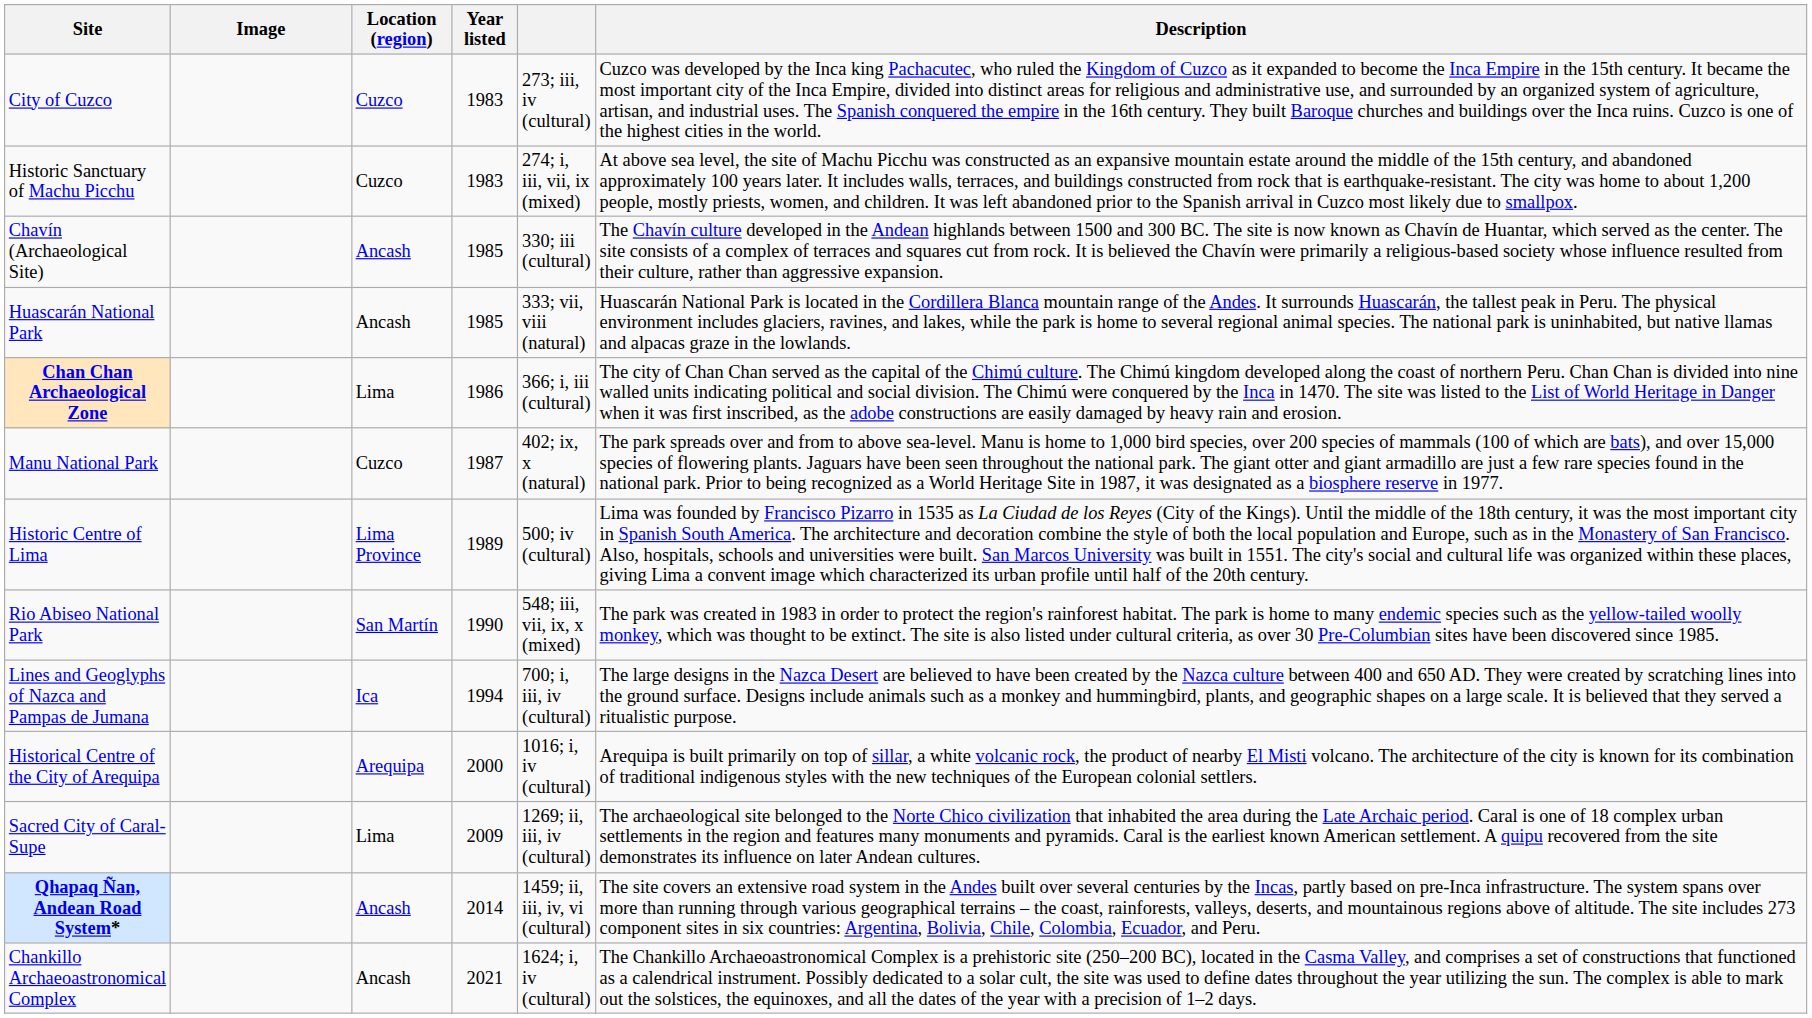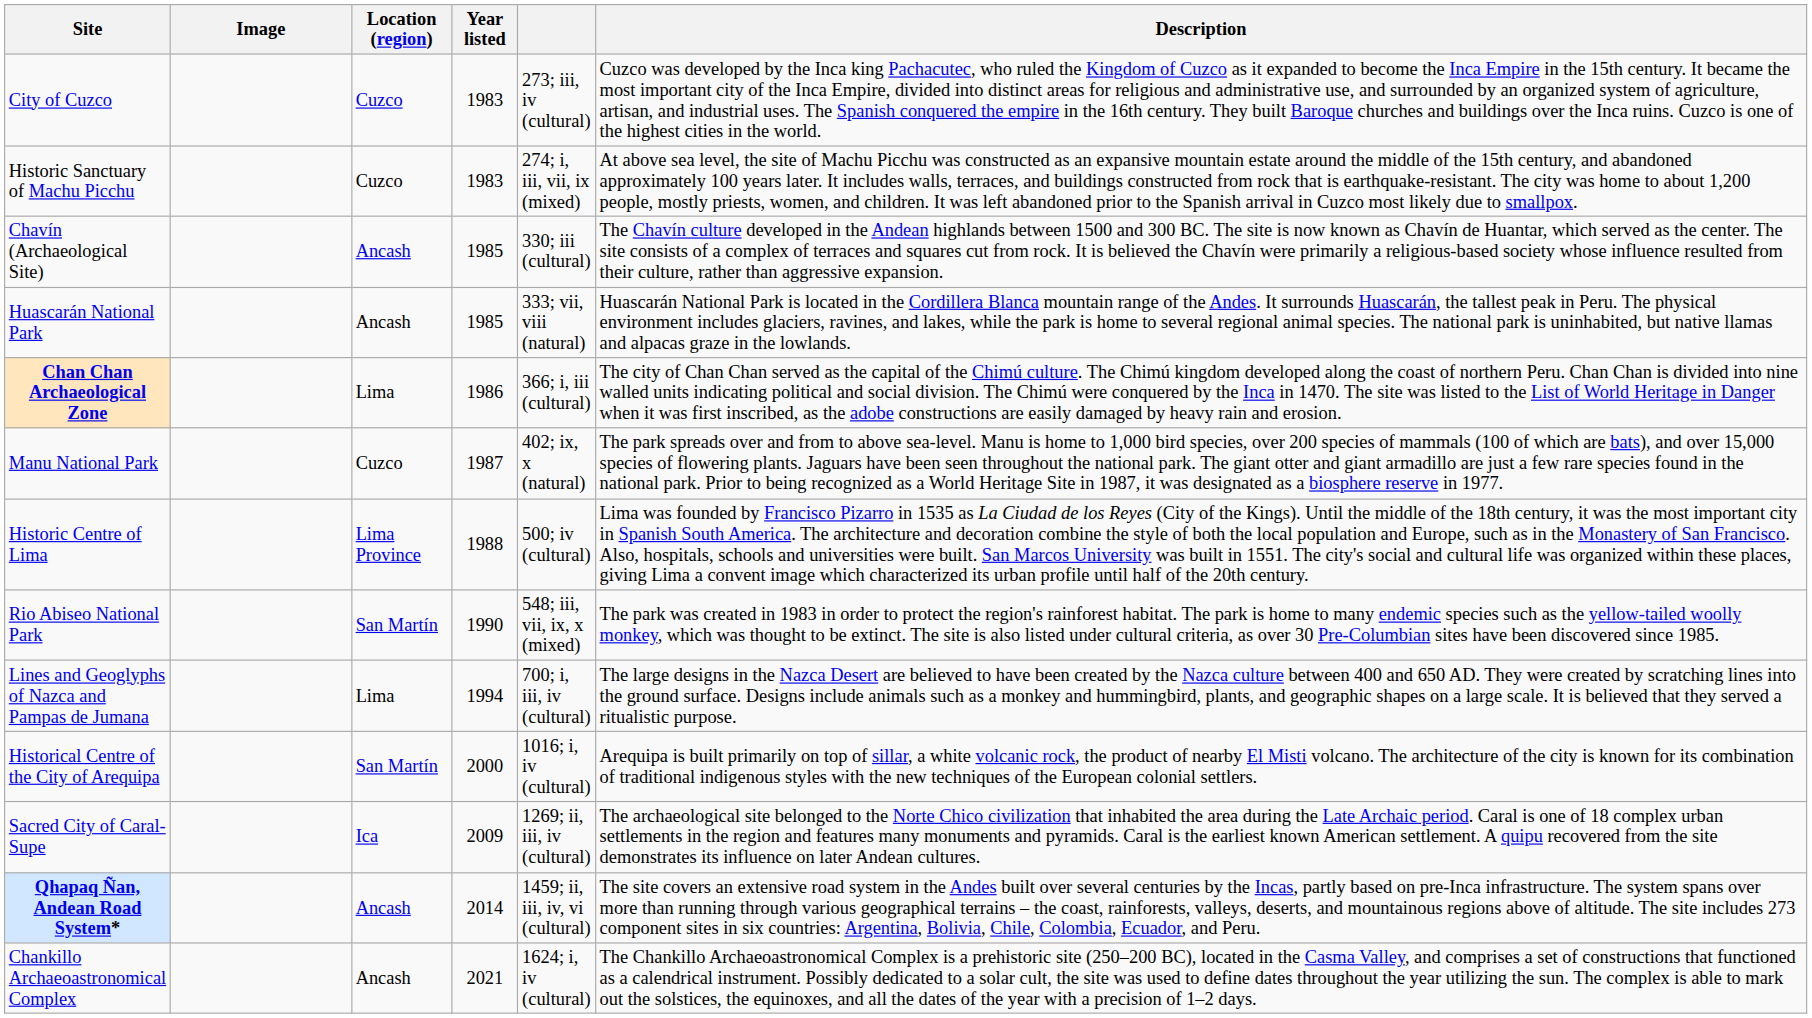Historic Centre of Lima | Year listed: 1989 -> 1988
Lines and Geoglyphs of Nazca and Pampas de Jumana | Location (region): Ica -> Lima
Historical Centre of the City of Arequipa | Location (region): Arequipa -> San Martín
Sacred City of Caral-Supe | Location (region): Lima -> Ica
